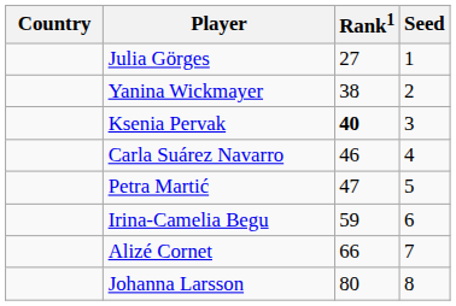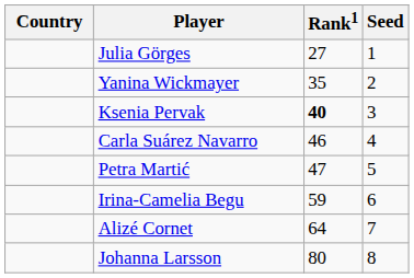Yanina Wickmayer | Rank1: 38 -> 35
Alizé Cornet | Rank1: 66 -> 64
